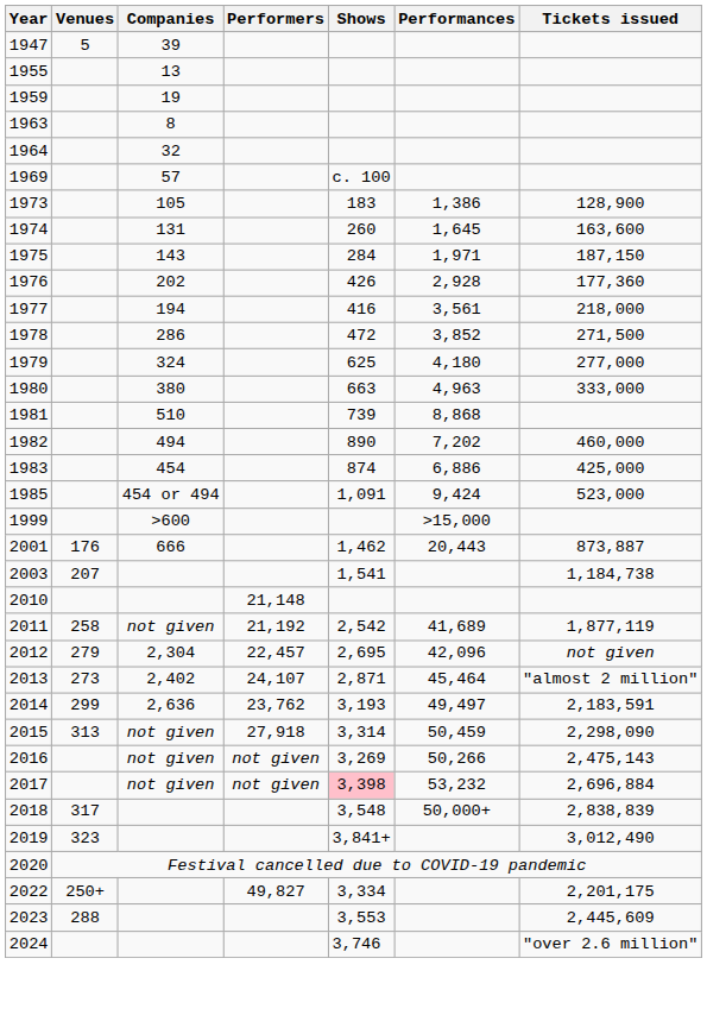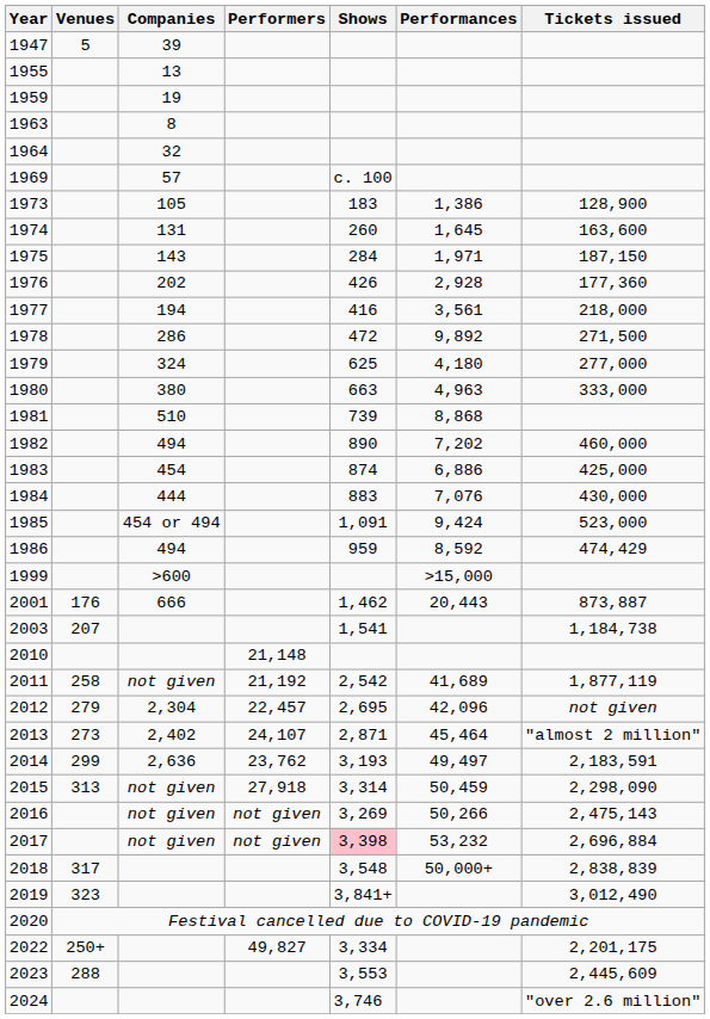1978 | Performances: 3,852 -> 9,892
+ row: 1984 | 444 | 883 | 7,076 | 430,000
+ row: 1986 | 494 | 959 | 8,592 | 474,429
